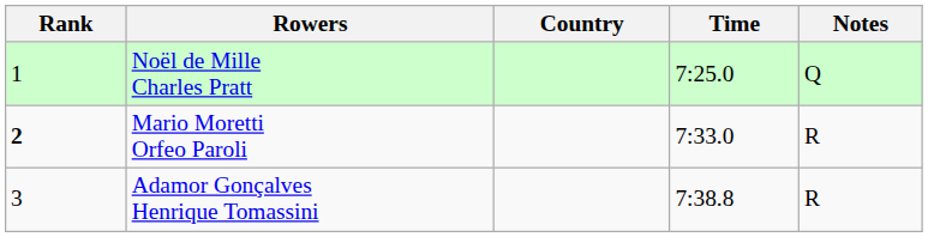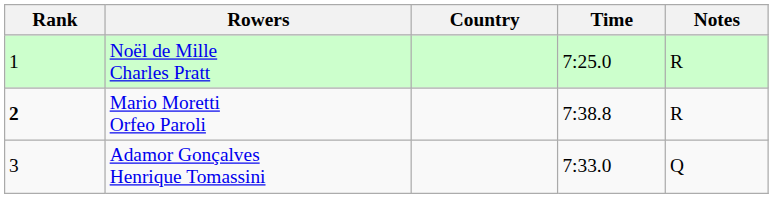Noël de Mille Charles Pratt | Notes: Q -> R
Mario Moretti Orfeo Paroli | Time: 7:33.0 -> 7:38.8
Adamor Gonçalves Henrique Tomassini | Time: 7:38.8 -> 7:33.0
Adamor Gonçalves Henrique Tomassini | Notes: R -> Q
